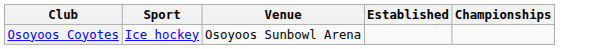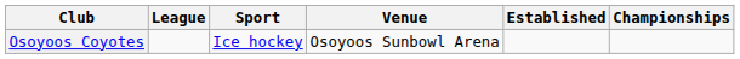+ column: League
